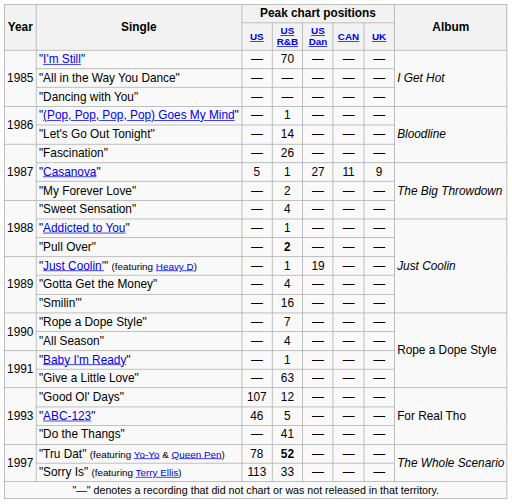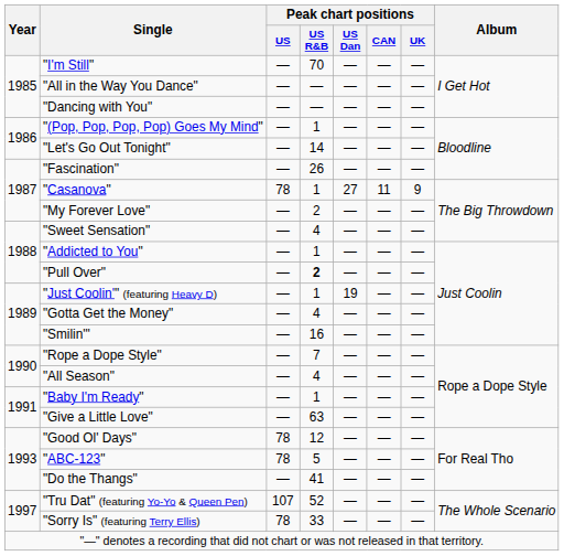"Casanova" | Peak chart positions / US: 5 -> 78
"Good Ol' Days" | Peak chart positions / US: 107 -> 78
"ABC-123" | Peak chart positions / US: 46 -> 78
"Tru Dat" (featuring Yo-Yo & Queen Pen) | Peak chart positions / US: 78 -> 107
"Tru Dat" (featuring Yo-Yo & Queen Pen) | Peak chart positions / US R&B: bold -> normal
"Sorry Is" (featuring Terry Ellis) | Peak chart positions / US: 113 -> 78
